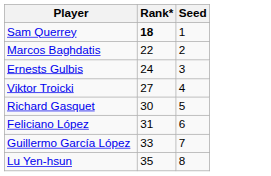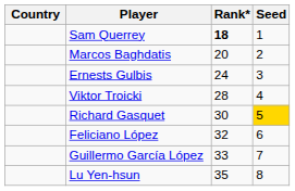+ column: Country
Marcos Baghdatis | Rank*: 22 -> 20
Viktor Troicki | Rank*: 27 -> 28
Richard Gasquet | Seed: no background -> gold background
Feliciano López | Rank*: 31 -> 32
